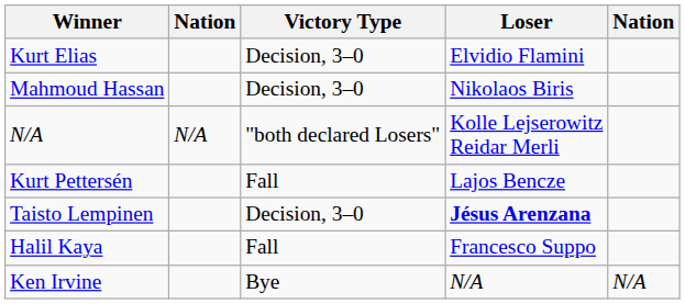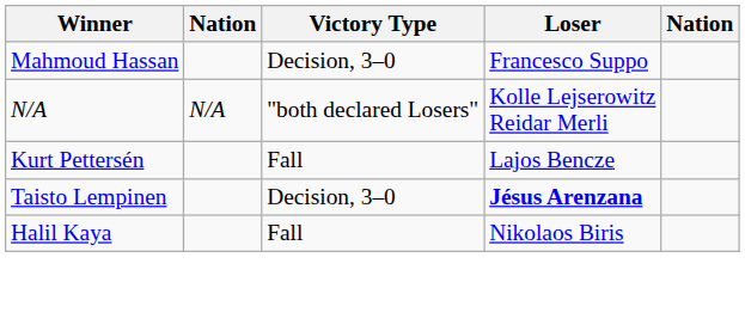- row: Kurt Elias | Decision, 3–0 | Elvidio Flamini
Mahmoud Hassan | Loser: Nikolaos Biris -> Francesco Suppo
Halil Kaya | Loser: Francesco Suppo -> Nikolaos Biris
- row: Ken Irvine | Bye | N/A | N/A
